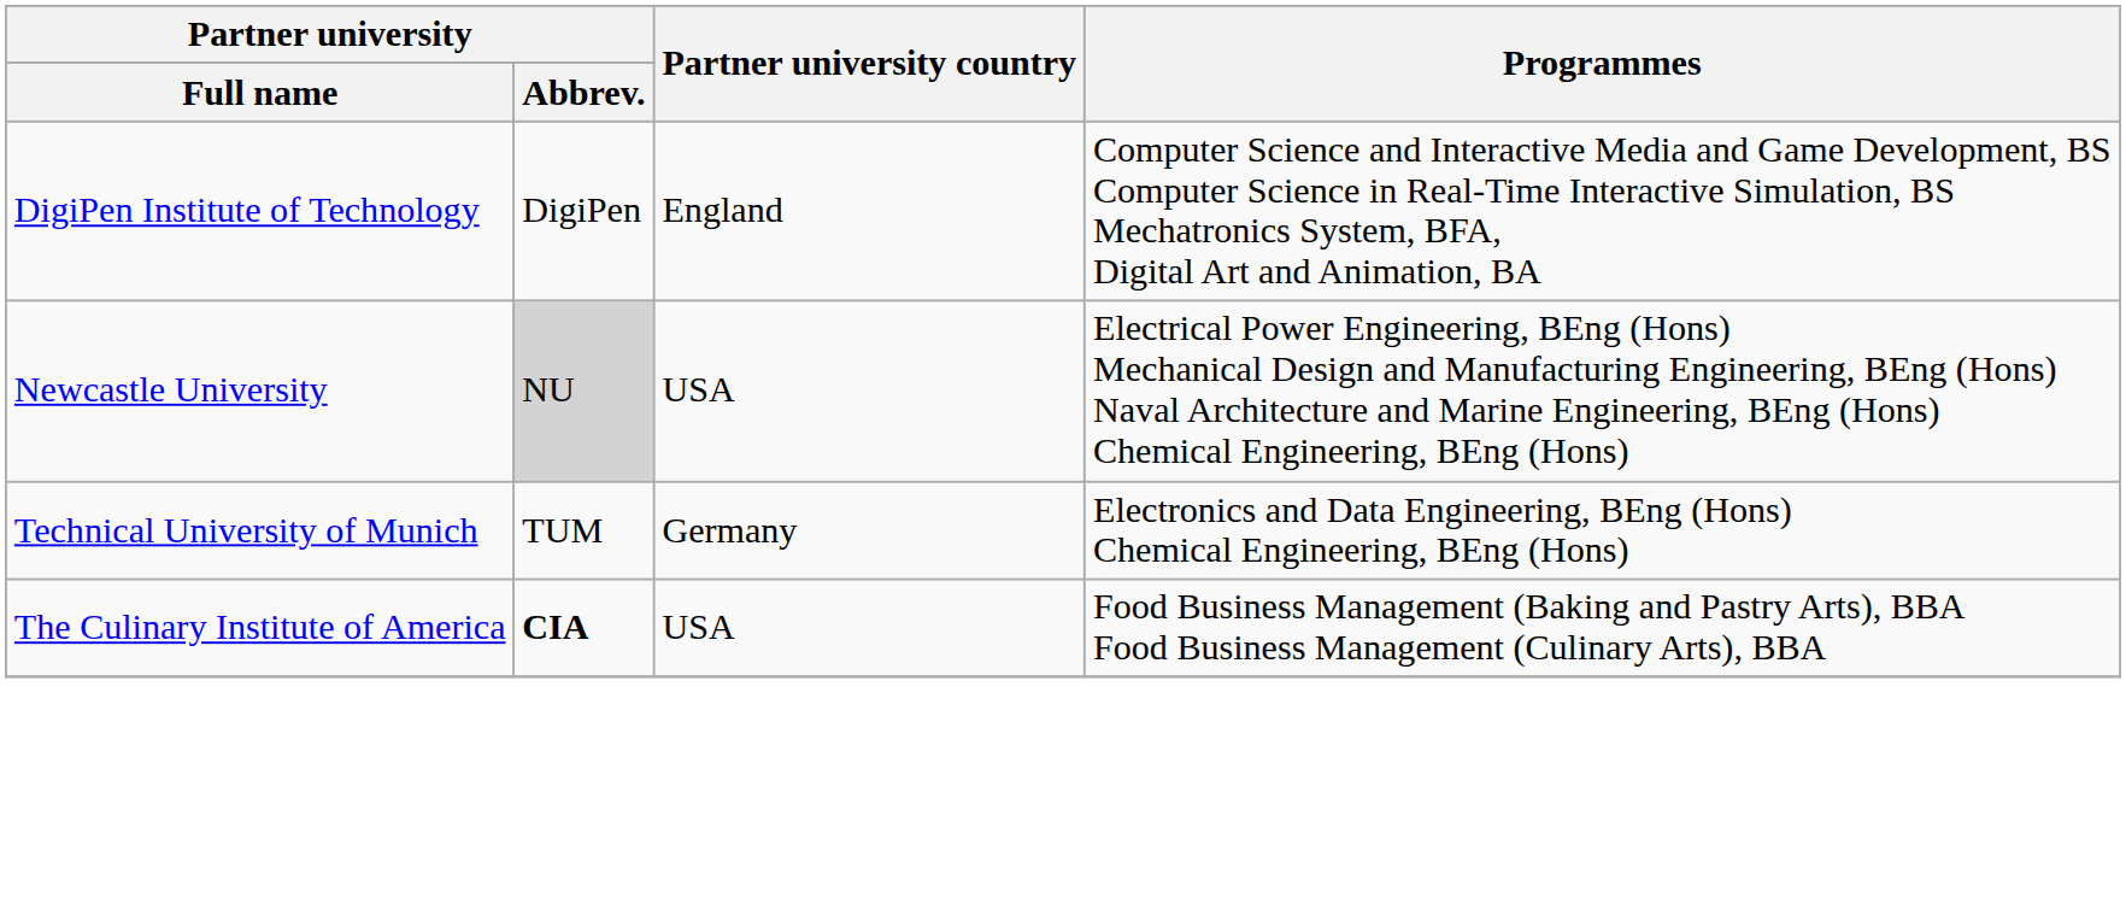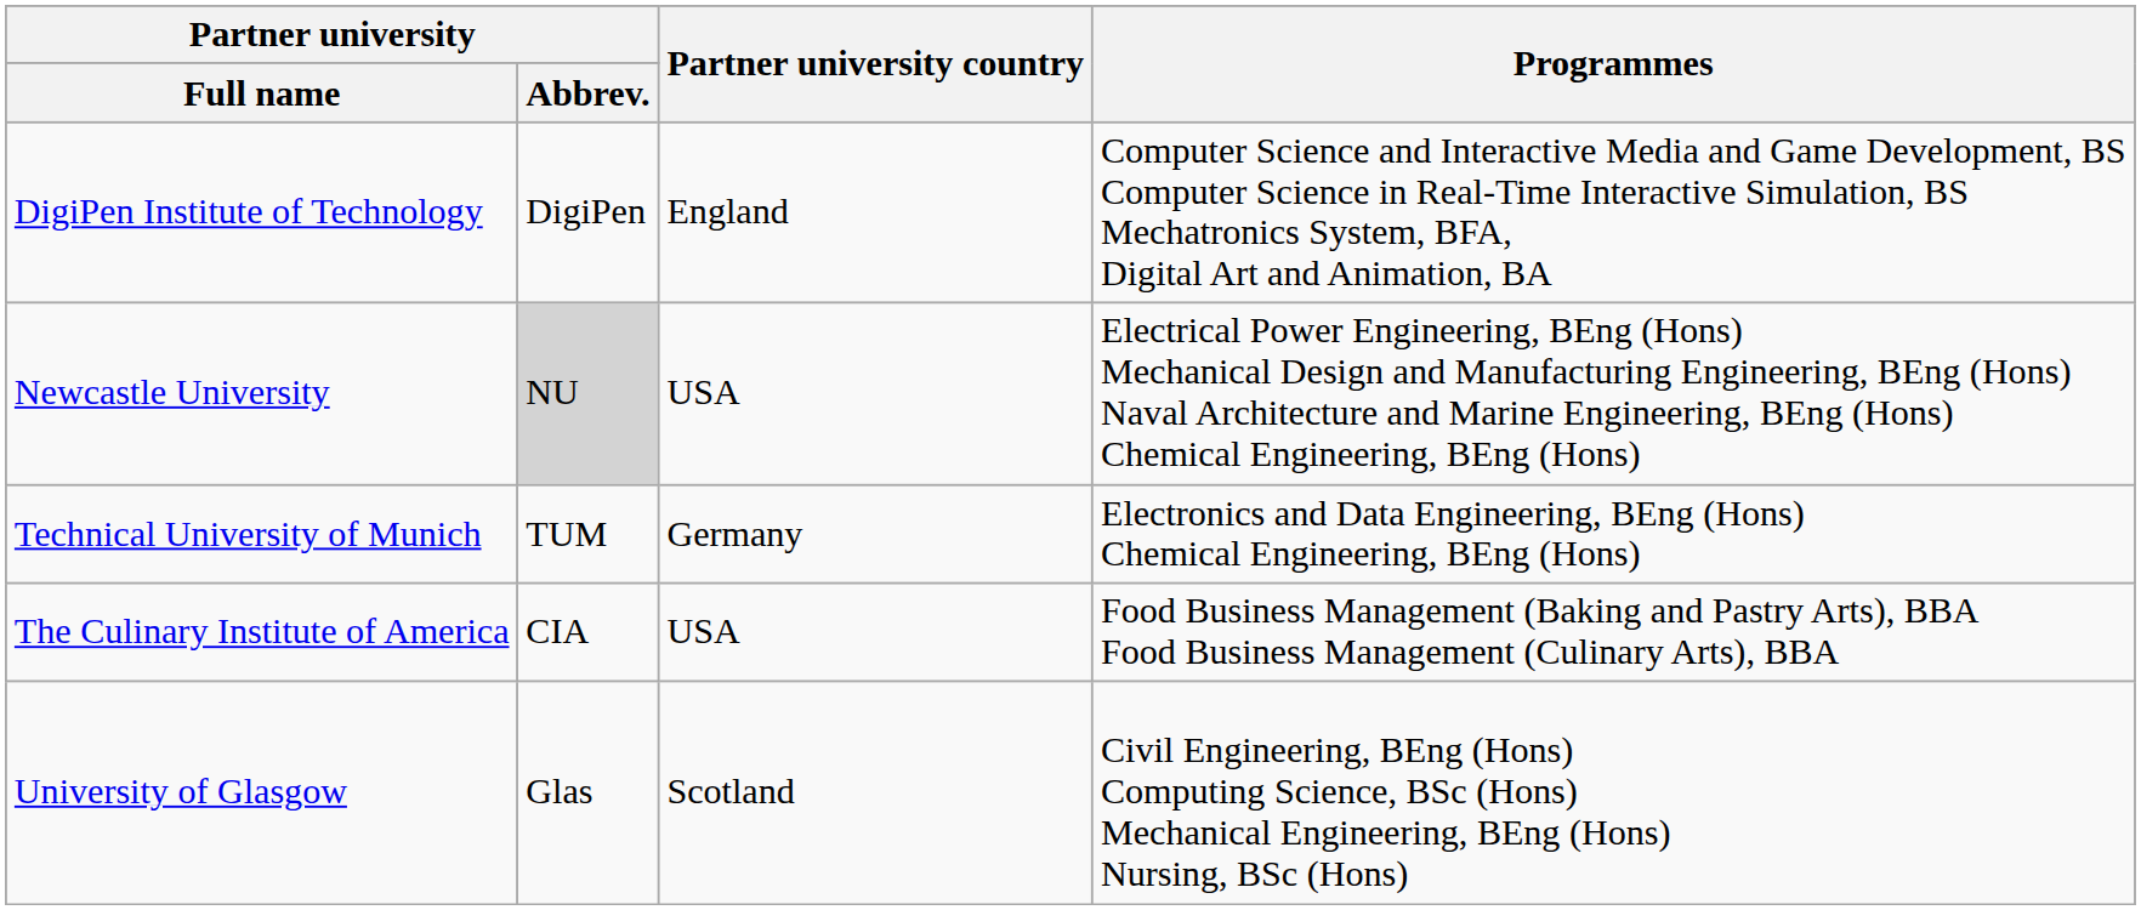The Culinary Institute of America | Partner university / Abbrev.: bold -> normal
+ row: University of Glasgow | Glas | Scotland | Civil Engineering, BEng (Hons) Computing Science, BSc (Hons) Mechanical Engineering, BEng (Hons) Nursing, BSc (Hons)
